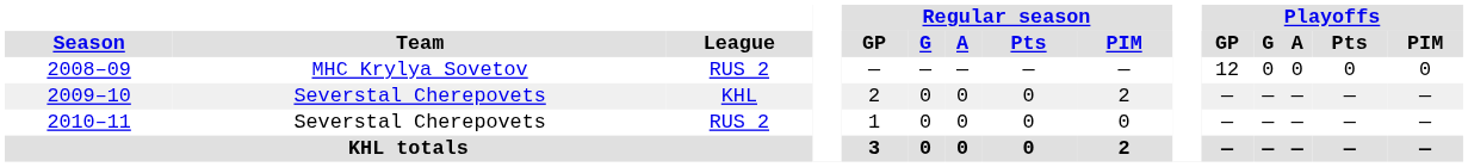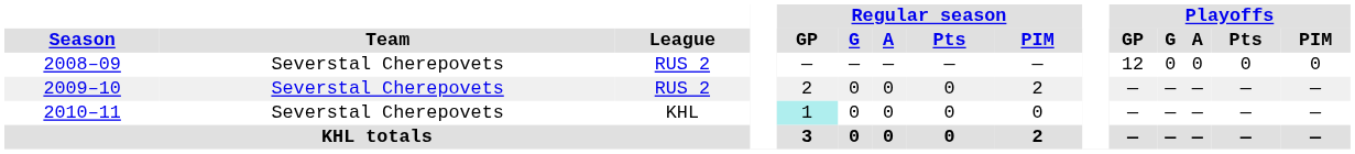2008–09 | Team: MHC Krylya Sovetov -> Severstal Cherepovets
2009–10 | League: KHL -> RUS 2
2010–11 | League: RUS 2 -> KHL
2010–11 | Regular season / GP: no background -> paleturquoise background
